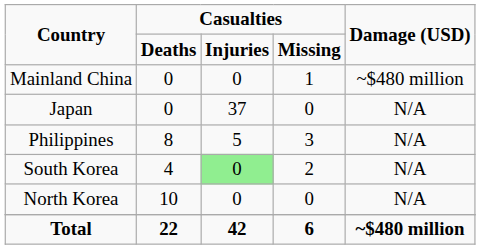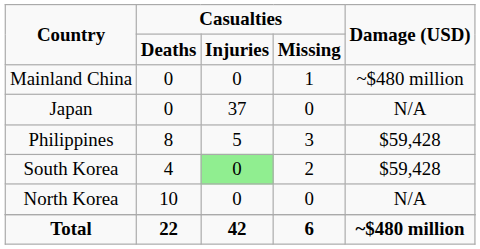Philippines | Damage (USD): N/A -> $59,428
South Korea | Damage (USD): N/A -> $59,428
